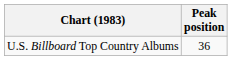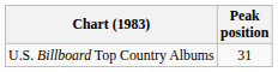U.S. Billboard Top Country Albums | Peak position: 36 -> 31
